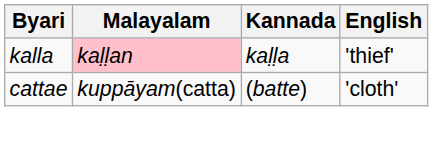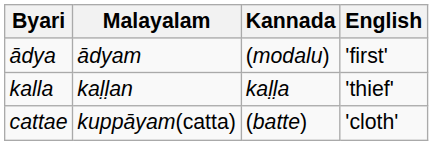+ row: ādya | ādyam | (modalu) | 'first'
kalla | Malayalam: pink background -> no background
